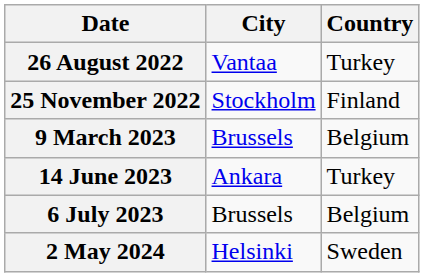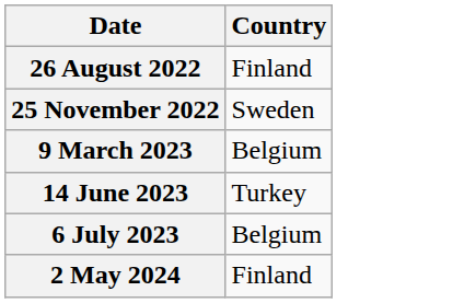- column: City | Vantaa | Stockholm | Brussels | Ankara | Brussels | Helsinki
26 August 2022 | Country: Turkey -> Finland
25 November 2022 | Country: Finland -> Sweden
2 May 2024 | Country: Sweden -> Finland
